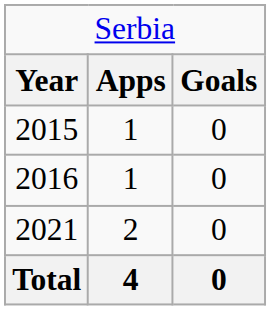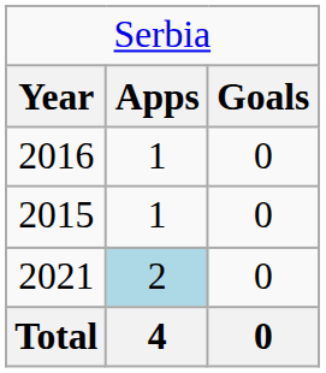rows swapped: 2015 <-> 2016
2021 | column 2: no background -> lightblue background
